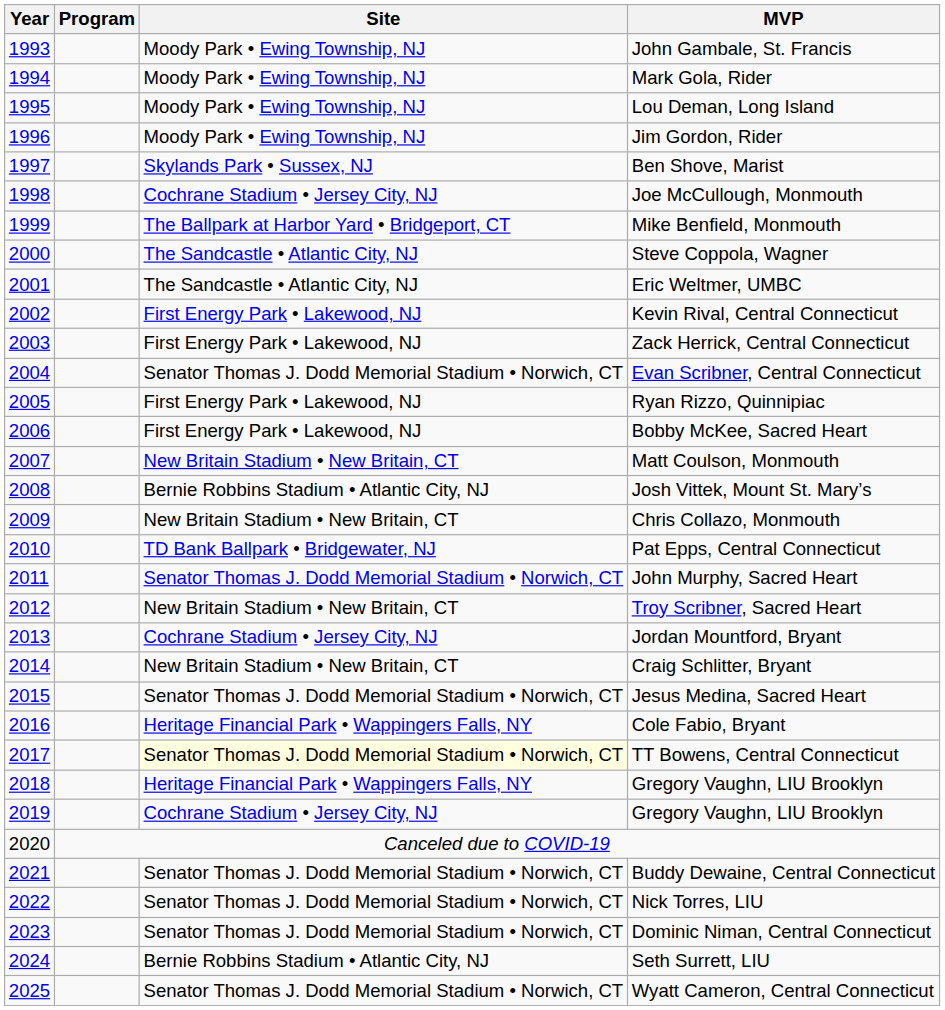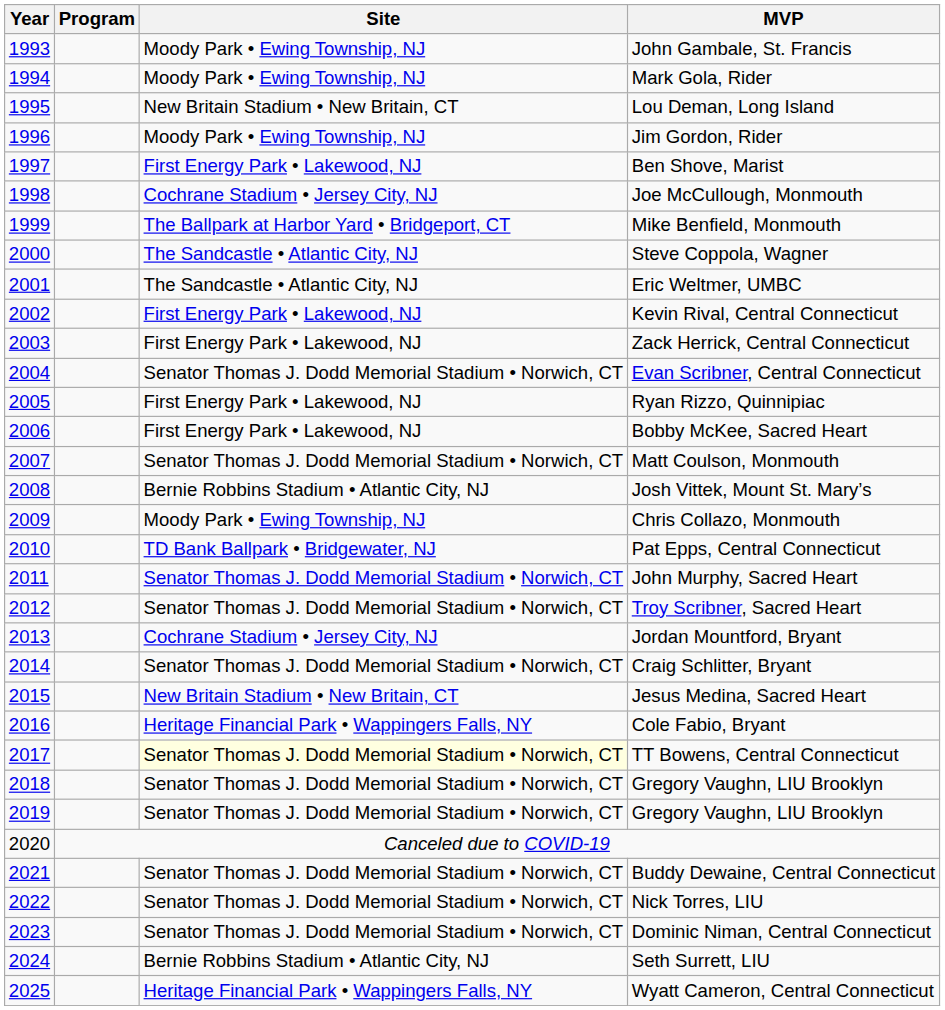Lou Deman, Long Island | Site: Moody Park • Ewing Township, NJ -> New Britain Stadium • New Britain, CT
Ben Shove, Marist | Site: Skylands Park • Sussex, NJ -> First Energy Park • Lakewood, NJ
Matt Coulson, Monmouth | Site: New Britain Stadium • New Britain, CT -> Senator Thomas J. Dodd Memorial Stadium • Norwich, CT
Chris Collazo, Monmouth | Site: New Britain Stadium • New Britain, CT -> Moody Park • Ewing Township, NJ
Troy Scribner, Sacred Heart | Site: New Britain Stadium • New Britain, CT -> Senator Thomas J. Dodd Memorial Stadium • Norwich, CT
Craig Schlitter, Bryant | Site: New Britain Stadium • New Britain, CT -> Senator Thomas J. Dodd Memorial Stadium • Norwich, CT
Jesus Medina, Sacred Heart | Site: Senator Thomas J. Dodd Memorial Stadium • Norwich, CT -> New Britain Stadium • New Britain, CT
2018 / Gregory Vaughn, LIU Brooklyn | Site: Heritage Financial Park • Wappingers Falls, NY -> Senator Thomas J. Dodd Memorial Stadium • Norwich, CT
2019 / Gregory Vaughn, LIU Brooklyn | Site: Cochrane Stadium • Jersey City, NJ -> Senator Thomas J. Dodd Memorial Stadium • Norwich, CT
Wyatt Cameron, Central Connecticut | Site: Senator Thomas J. Dodd Memorial Stadium • Norwich, CT -> Heritage Financial Park • Wappingers Falls, NY
